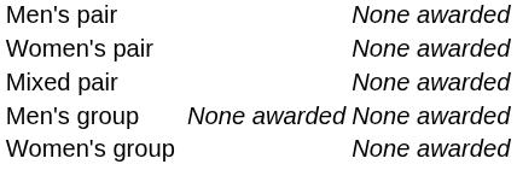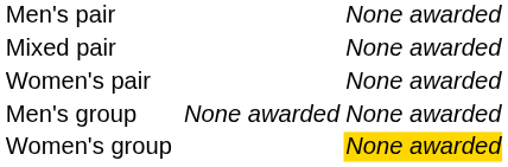rows swapped: Women's pair <-> Mixed pair
Women's group | column 4: no background -> gold background
